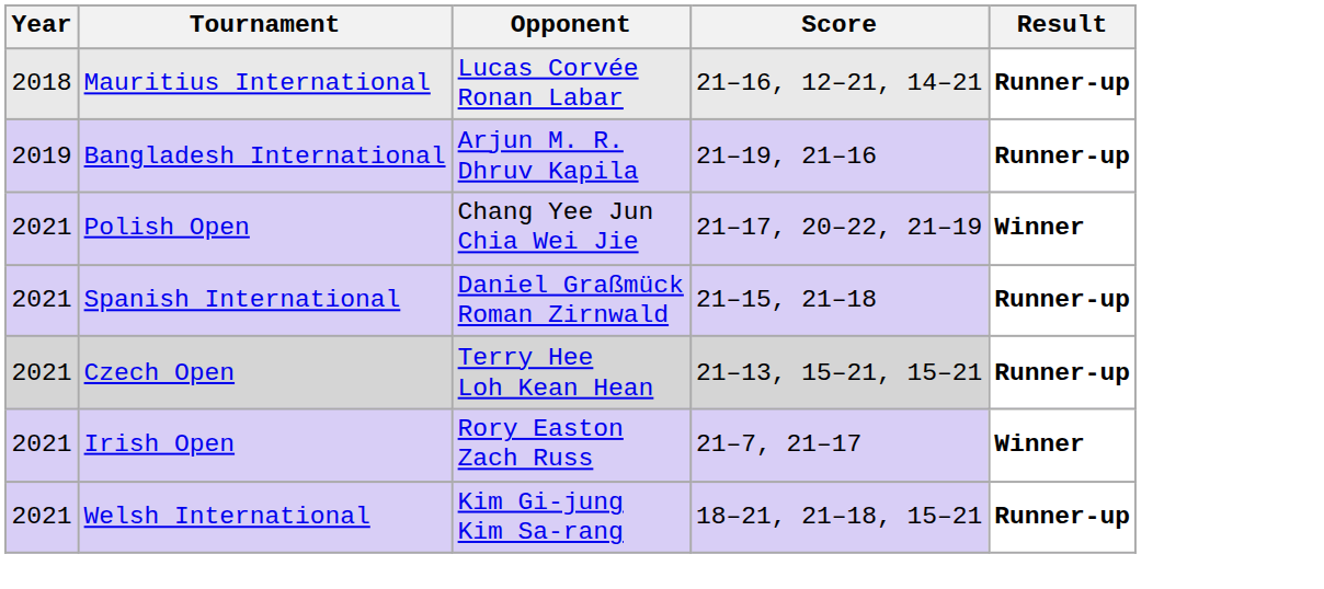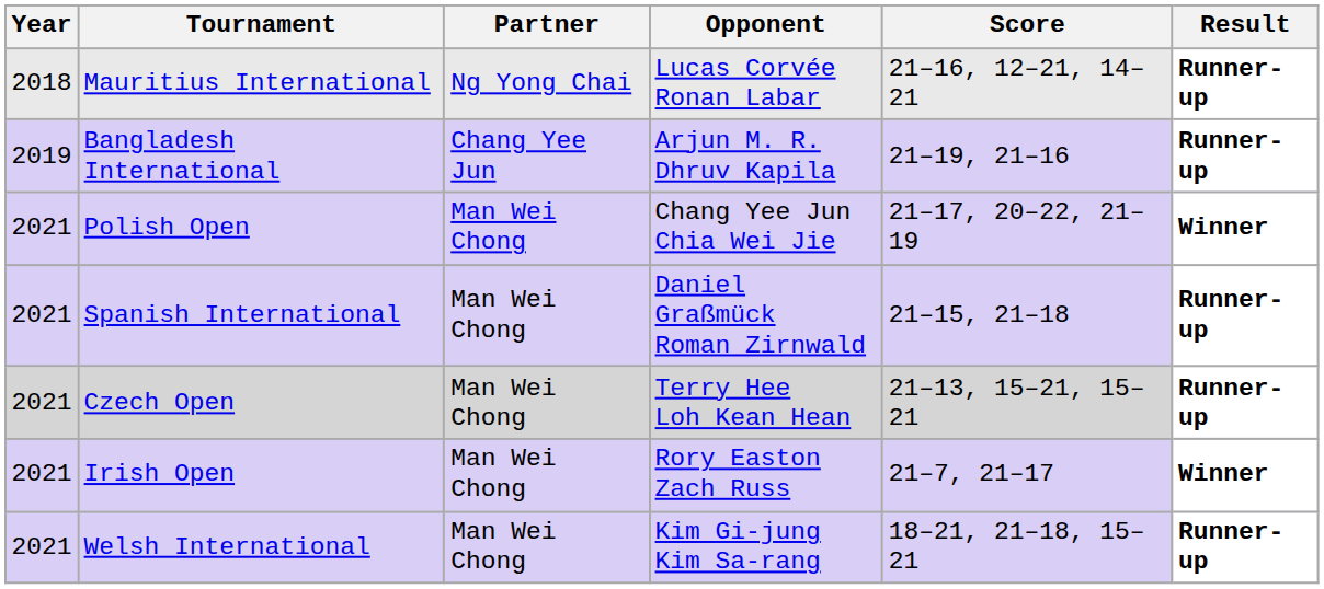+ column: Partner | Ng Yong Chai | Chang Yee Jun | Man Wei Chong | Man Wei Chong | Man Wei Chong | Man Wei Chong | Man Wei Chong
